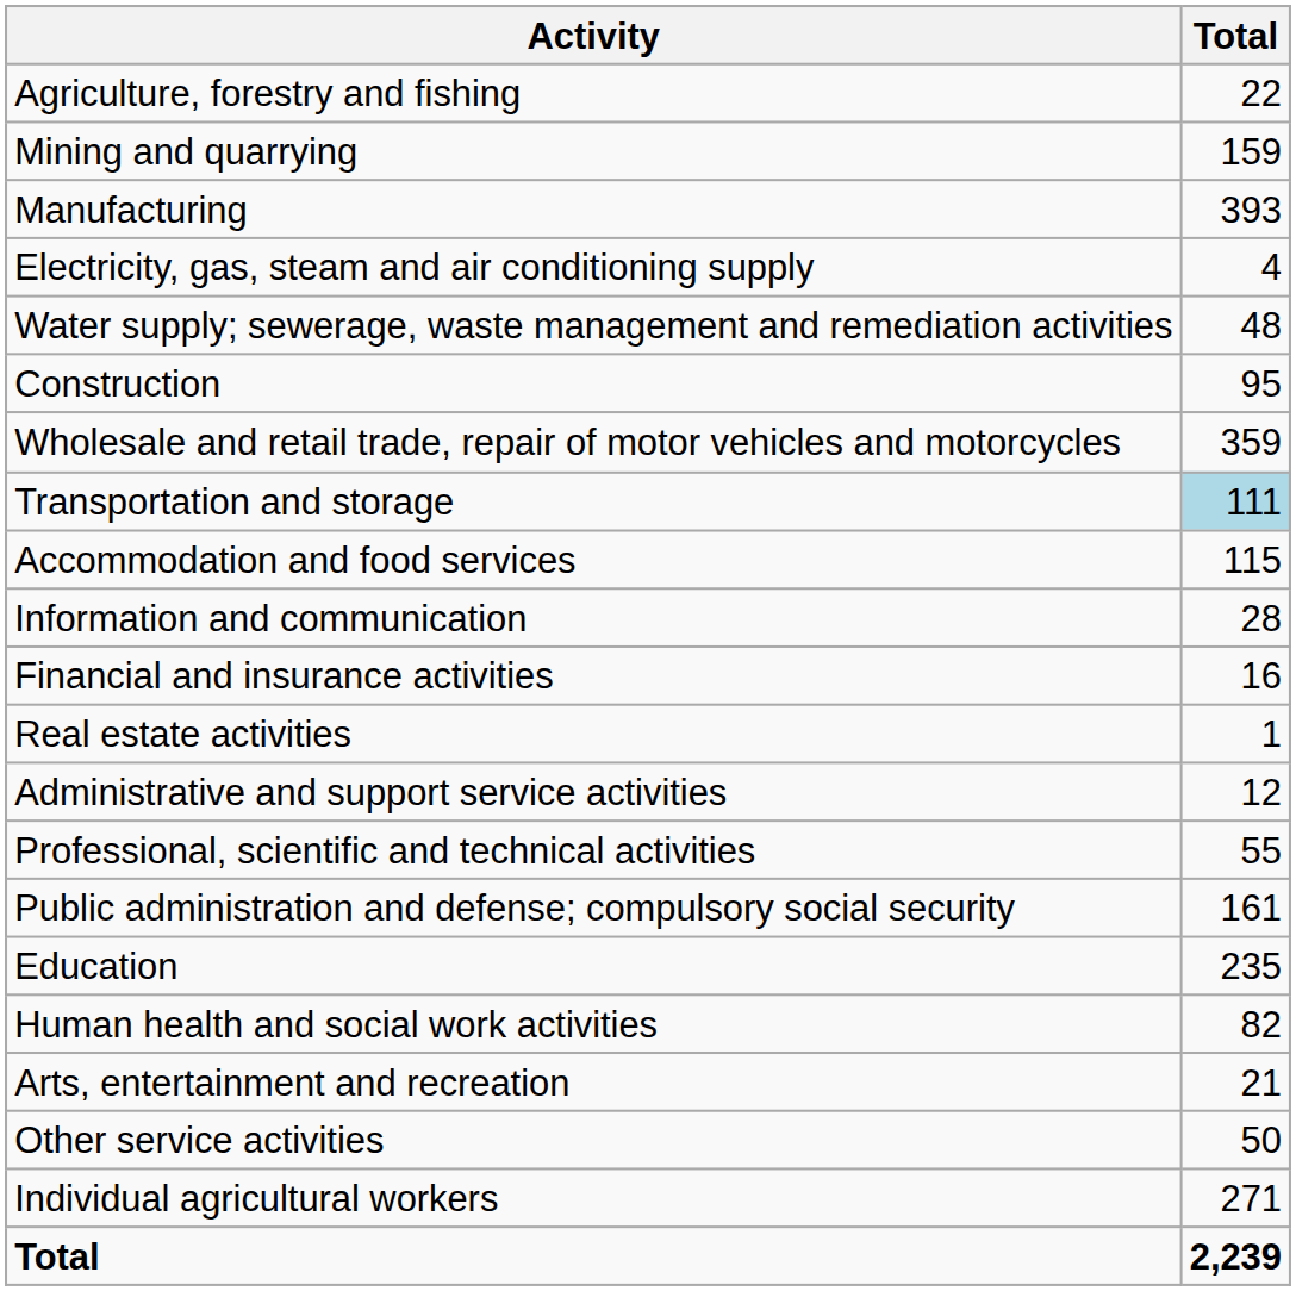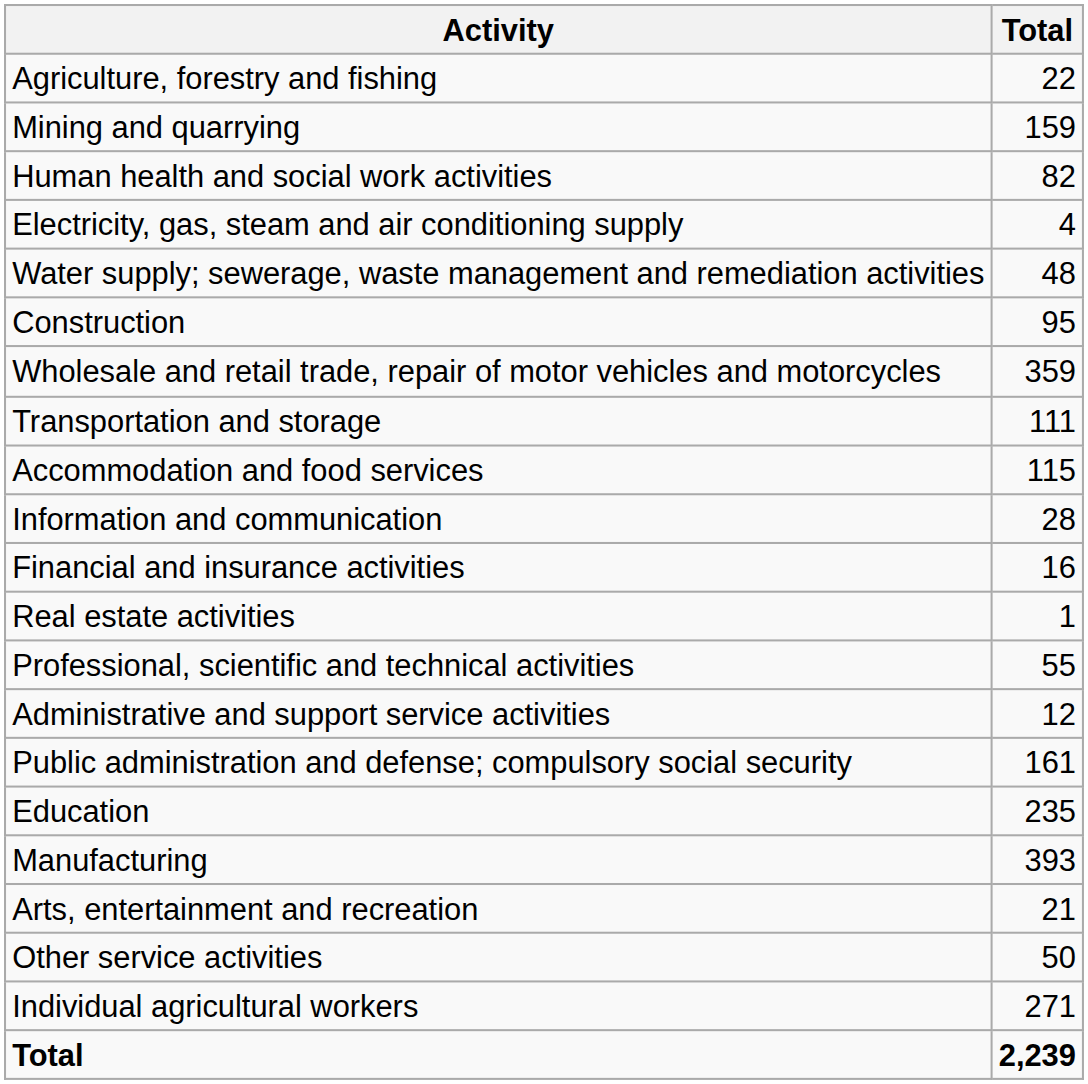rows swapped: Manufacturing <-> Human health and social work activities
Transportation and storage | Total: lightblue background -> no background
rows swapped: Professional, scientific and technical activities <-> Administrative and support service activities
